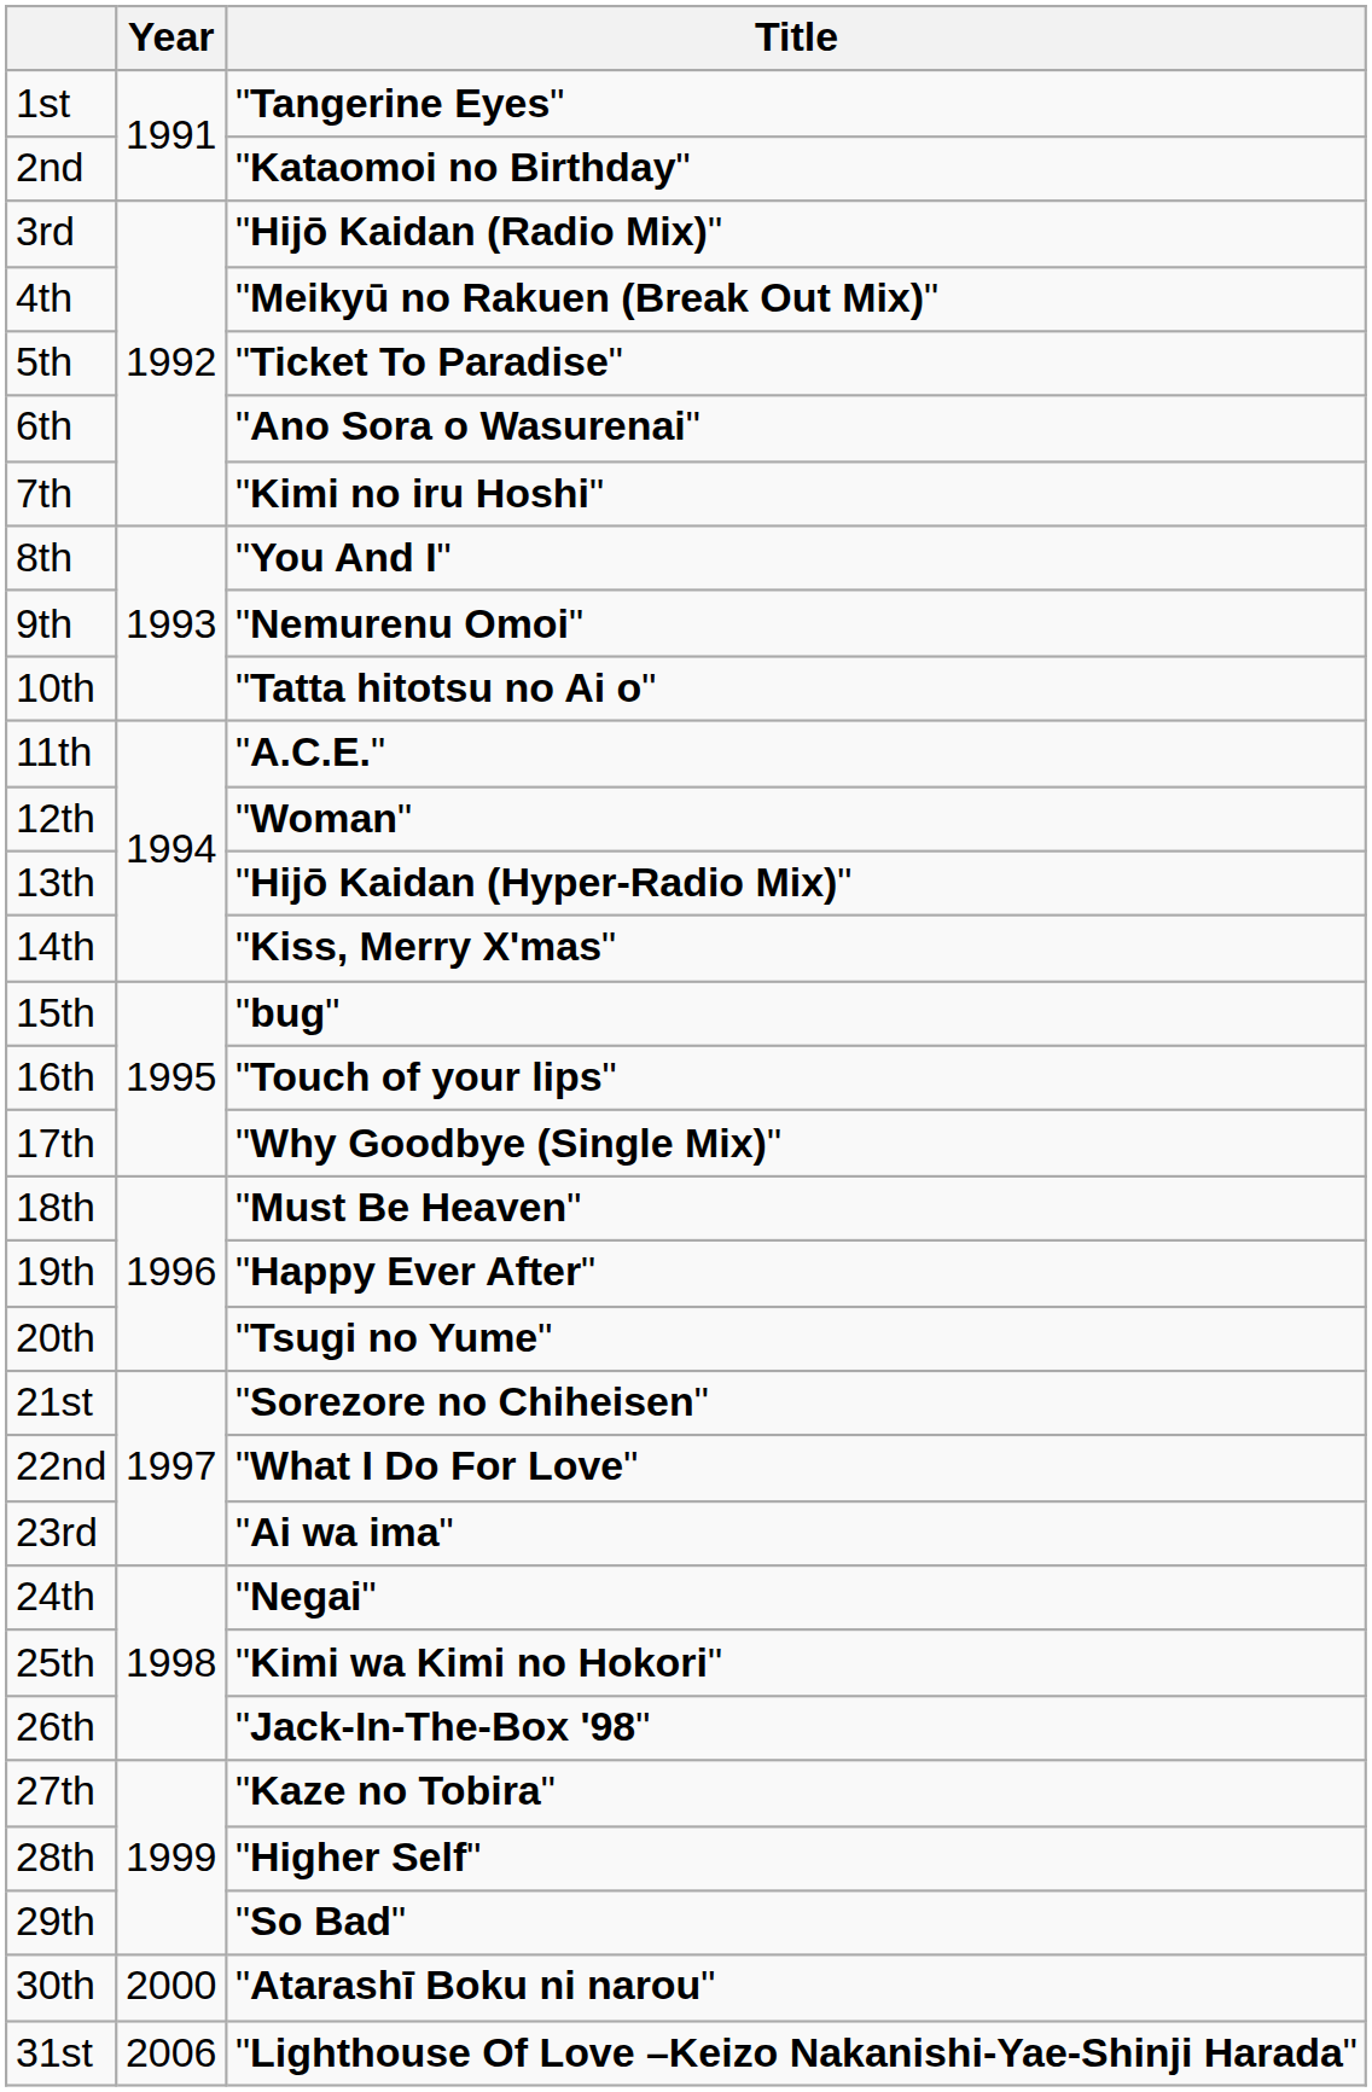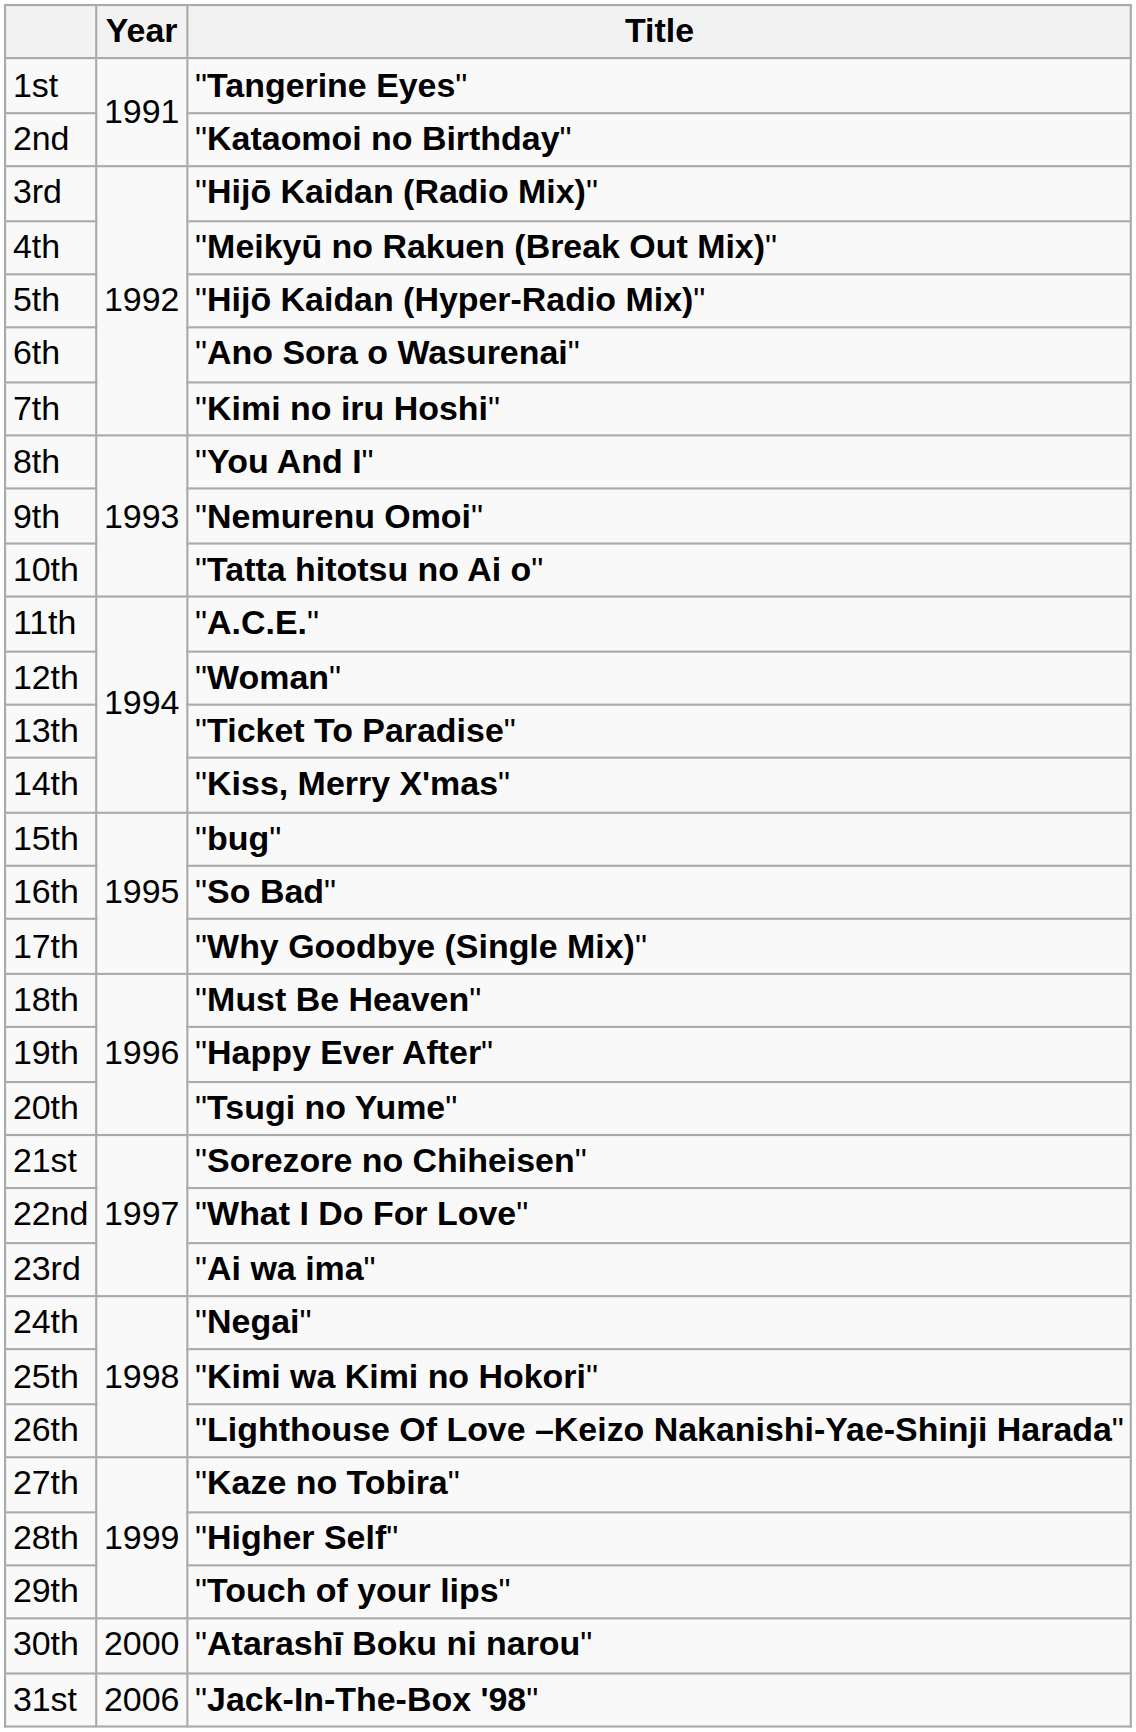5th | Title: "Ticket To Paradise" -> "Hijō Kaidan (Hyper-Radio Mix)"
13th | Title: "Hijō Kaidan (Hyper-Radio Mix)" -> "Ticket To Paradise"
16th | Title: "Touch of your lips" -> "So Bad"
26th | Title: "Jack-In-The-Box '98" -> "Lighthouse Of Love –Keizo Nakanishi-Yae-Shinji Harada"
29th | Title: "So Bad" -> "Touch of your lips"
31st | Title: "Lighthouse Of Love –Keizo Nakanishi-Yae-Shinji Harada" -> "Jack-In-The-Box '98"
